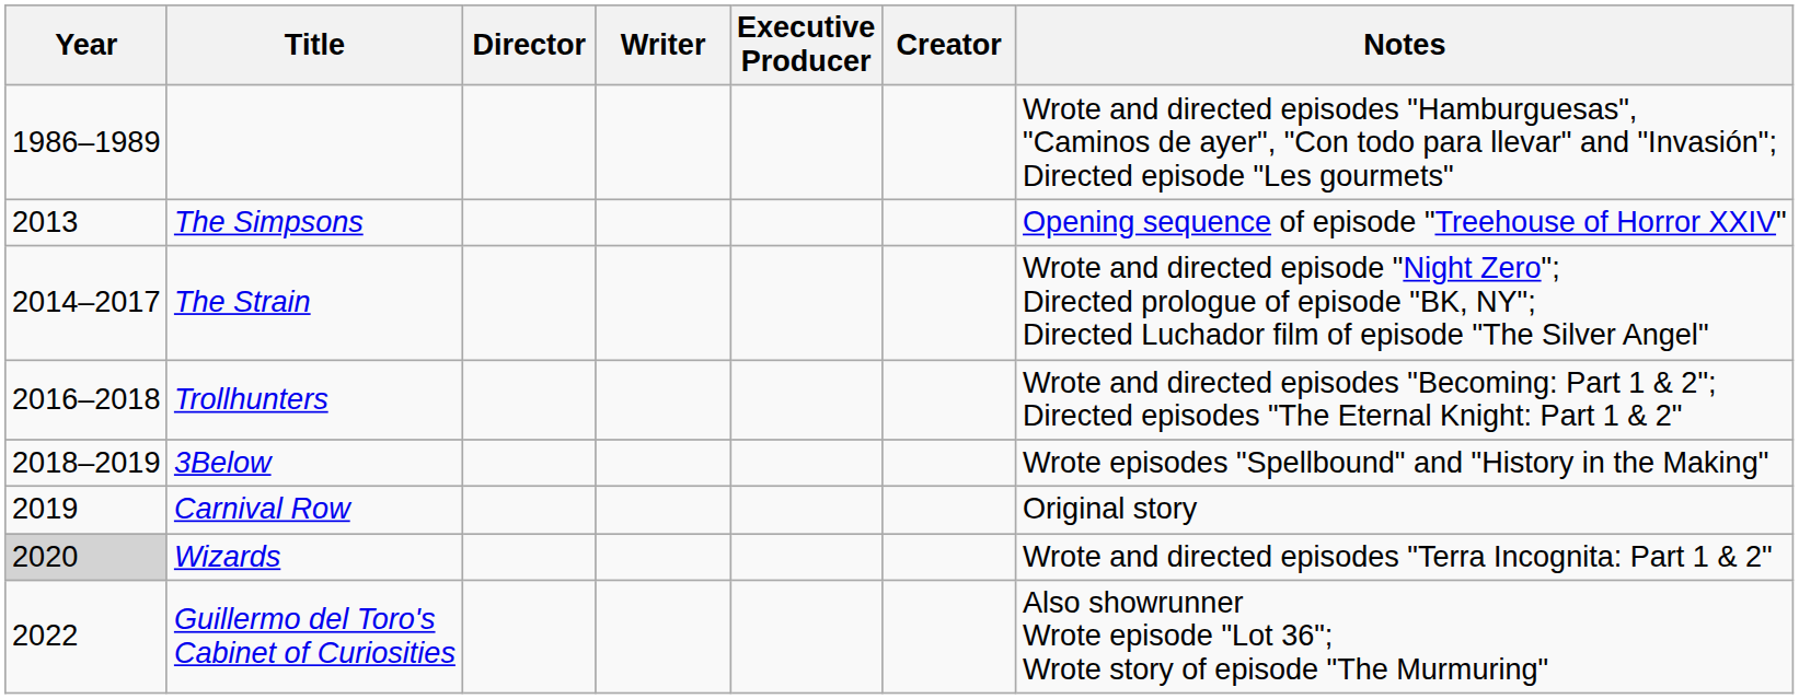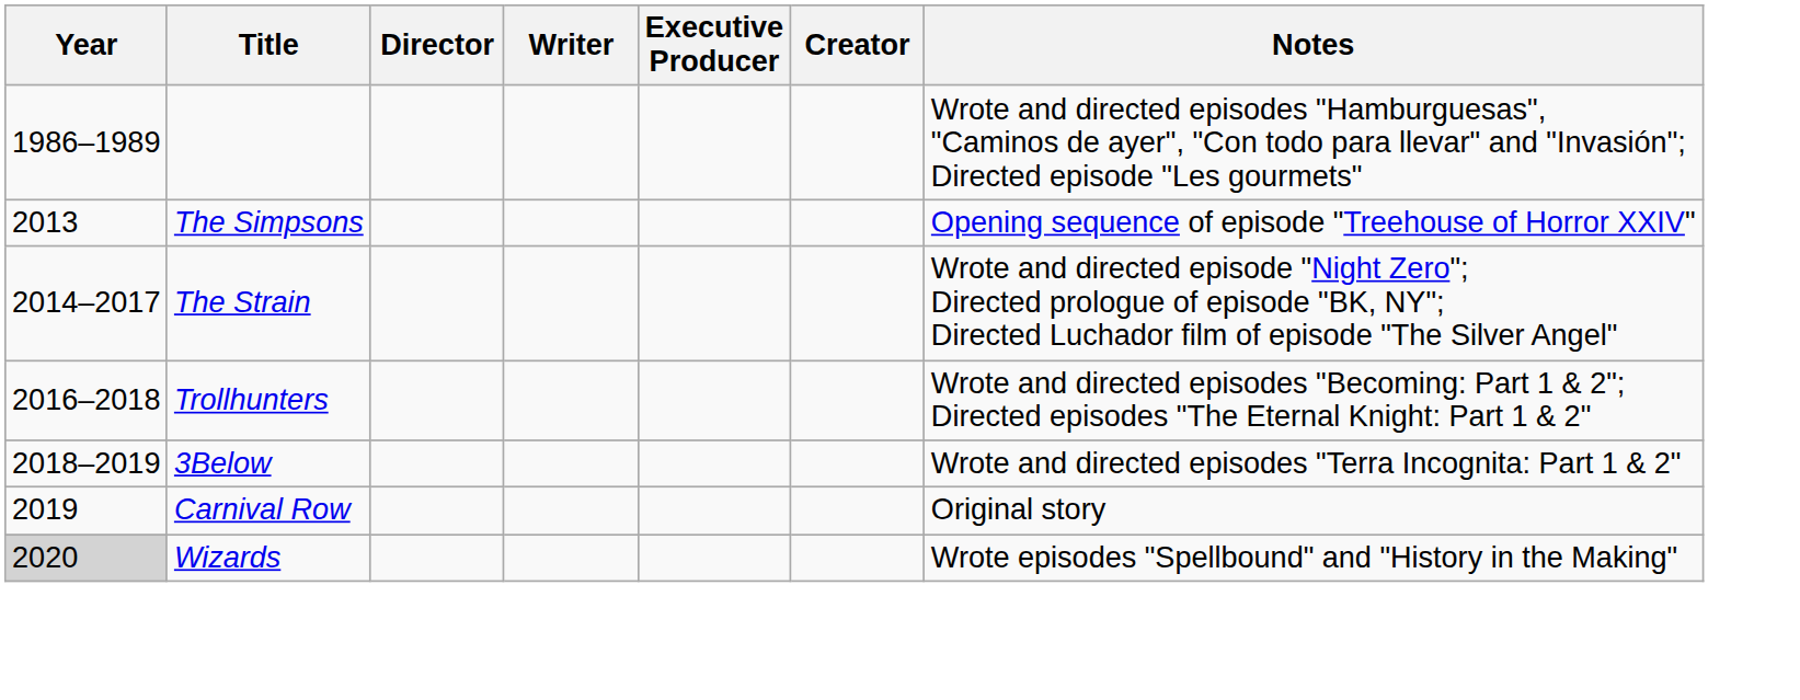3Below | Notes: Wrote episodes "Spellbound" and "History in the Making" -> Wrote and directed episodes "Terra Incognita: Part 1 & 2"
Wizards | Notes: Wrote and directed episodes "Terra Incognita: Part 1 & 2" -> Wrote episodes "Spellbound" and "History in the Making"
- row: 2022 | Guillermo del Toro's Cabinet of Curiosities | Also showrunner Wrote episode "Lot 36"; Wrote story of episode "The Murmuring"
